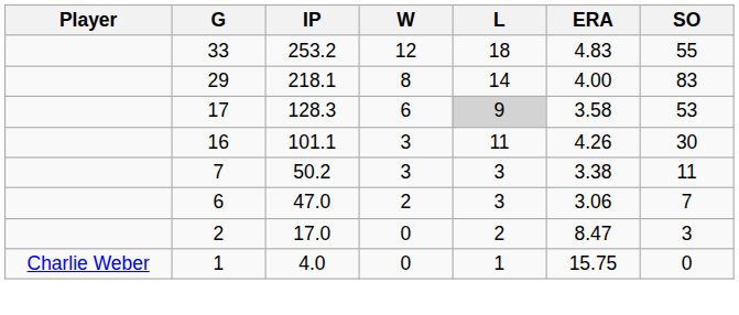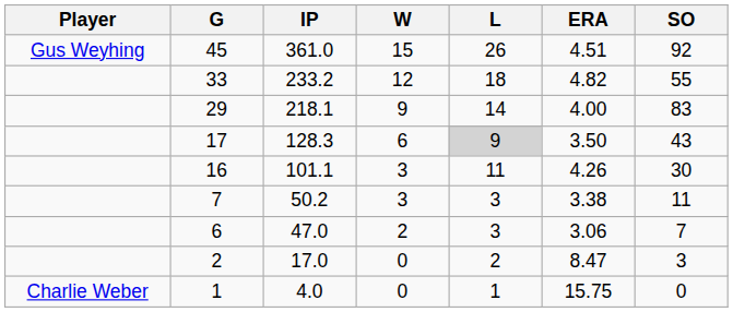+ row: Gus Weyhing | 45 | 361.0 | 15 | 26 | 4.51 | 92
33 | IP: 253.2 -> 233.2
33 | ERA: 4.83 -> 4.82
29 | W: 8 -> 9
17 | ERA: 3.58 -> 3.50
17 | SO: 53 -> 43
